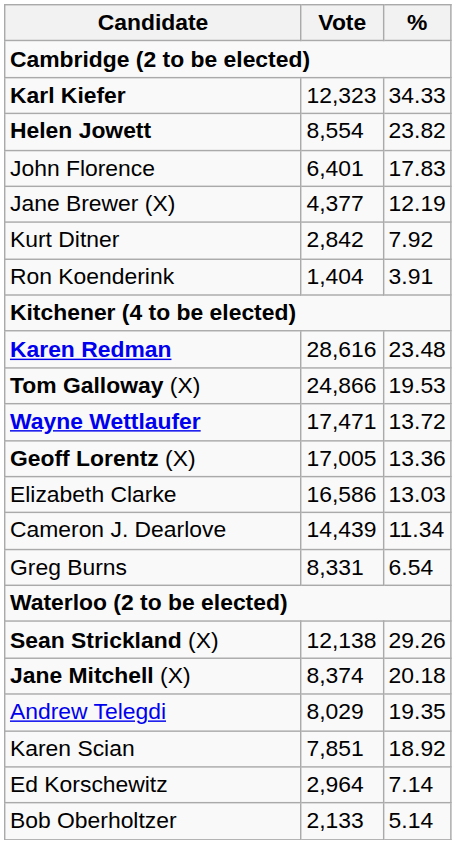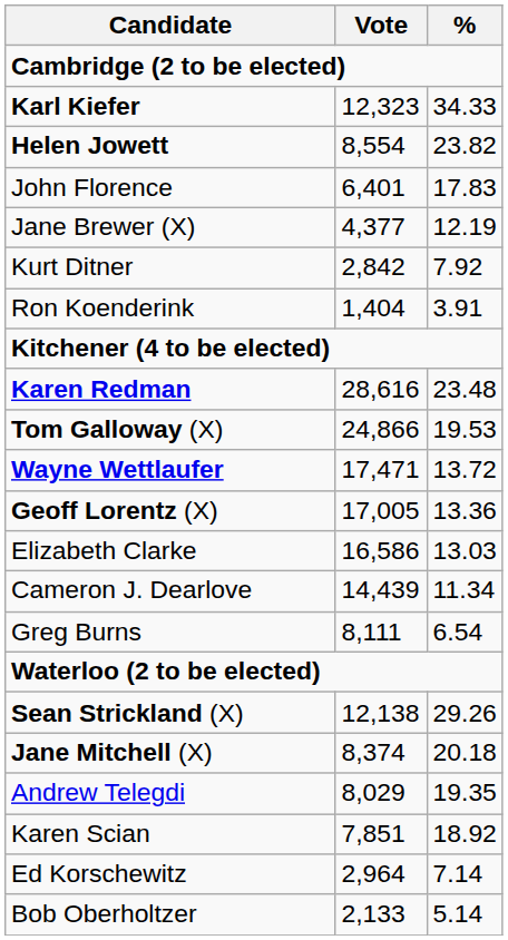Greg Burns | Vote: 8,331 -> 8,111
